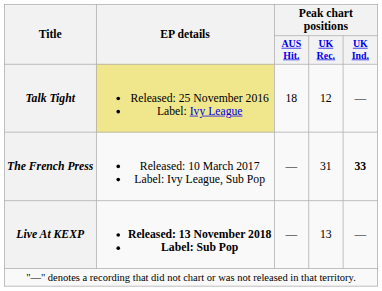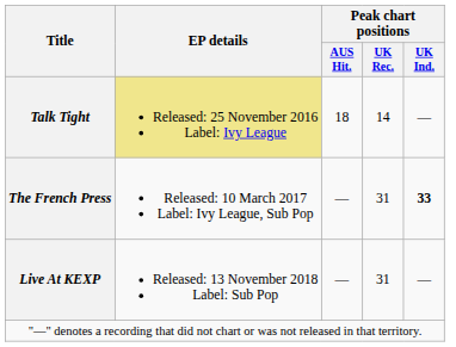Talk Tight | Peak chart positions / UK Rec.: 12 -> 14
Live At KEXP | EP details: bold -> normal
Live At KEXP | Peak chart positions / UK Rec.: 13 -> 31
